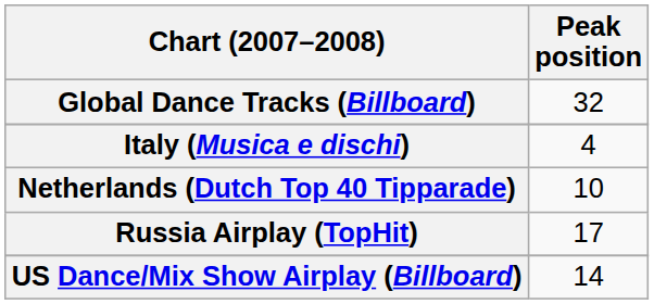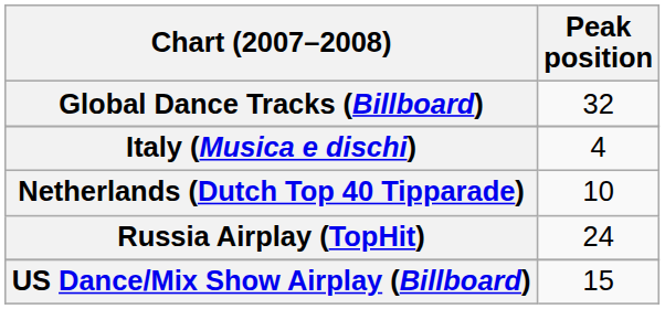Russia Airplay (TopHit) | Peak position: 17 -> 24
US Dance/Mix Show Airplay (Billboard) | Peak position: 14 -> 15
